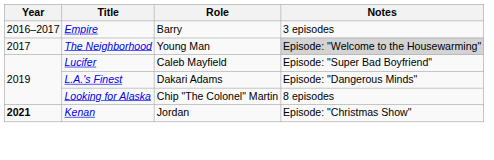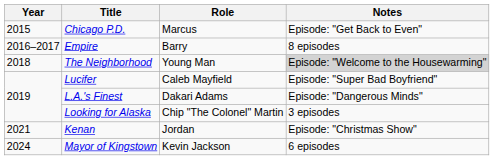+ row: 2015 | Chicago P.D. | Marcus | Episode: "Get Back to Even"
Empire | Notes: 3 episodes -> 8 episodes
The Neighborhood | Year: 2017 -> 2018
Looking for Alaska | Notes: 8 episodes -> 3 episodes
Kenan | Year: bold -> normal
+ row: 2024 | Mayor of Kingstown | Kevin Jackson | 6 episodes
